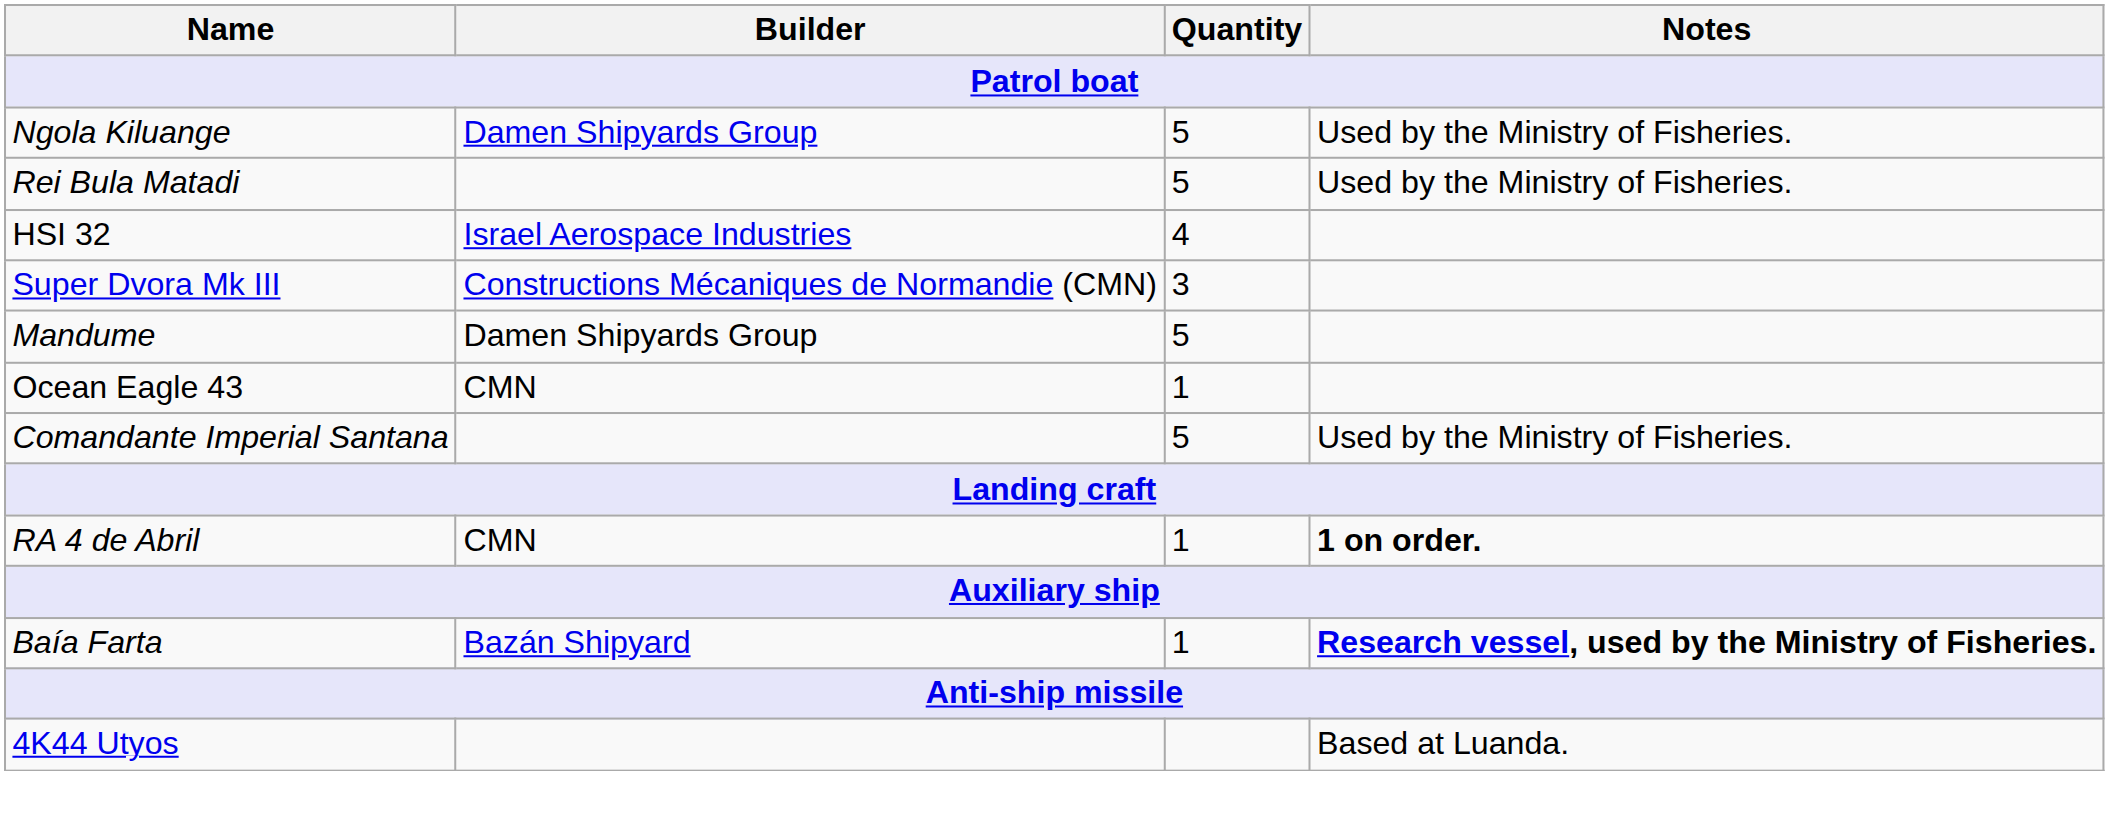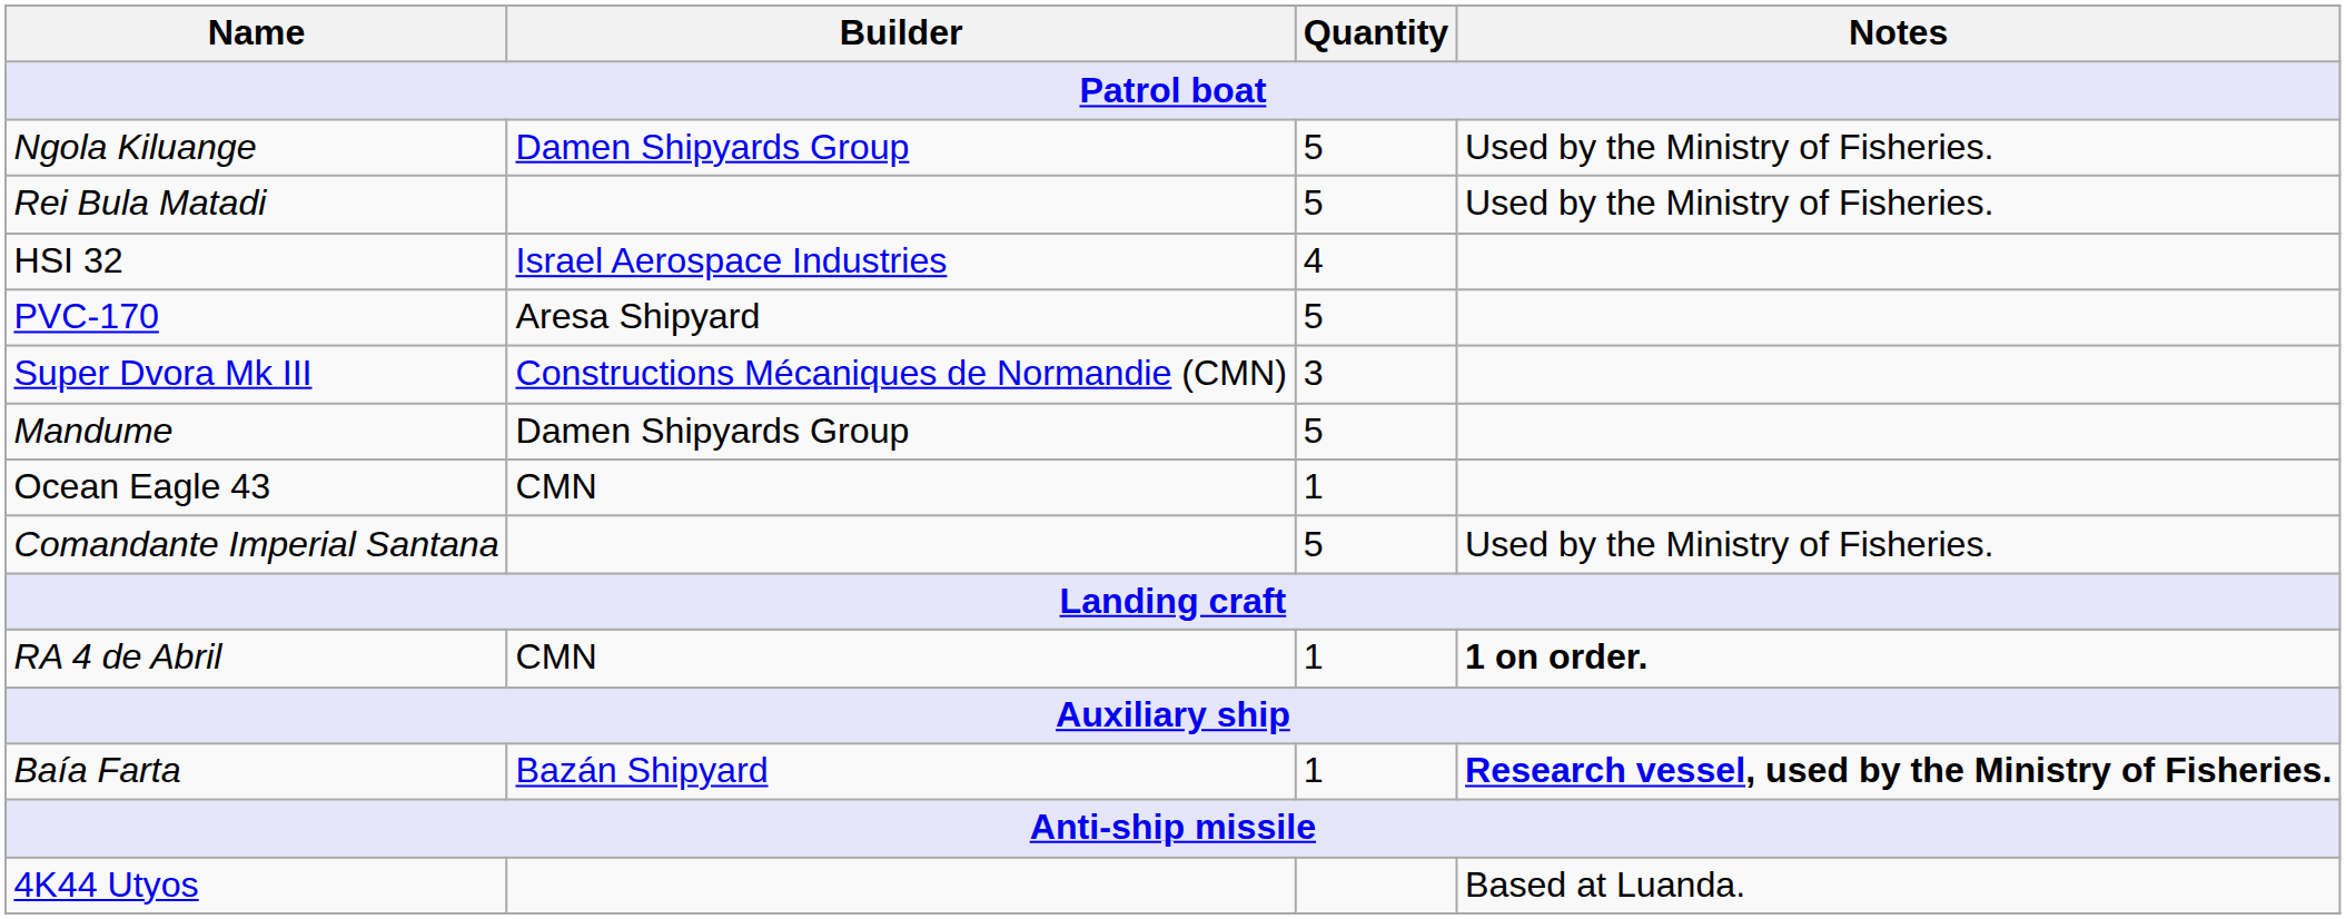+ row: PVC-170 | Aresa Shipyard | 5
